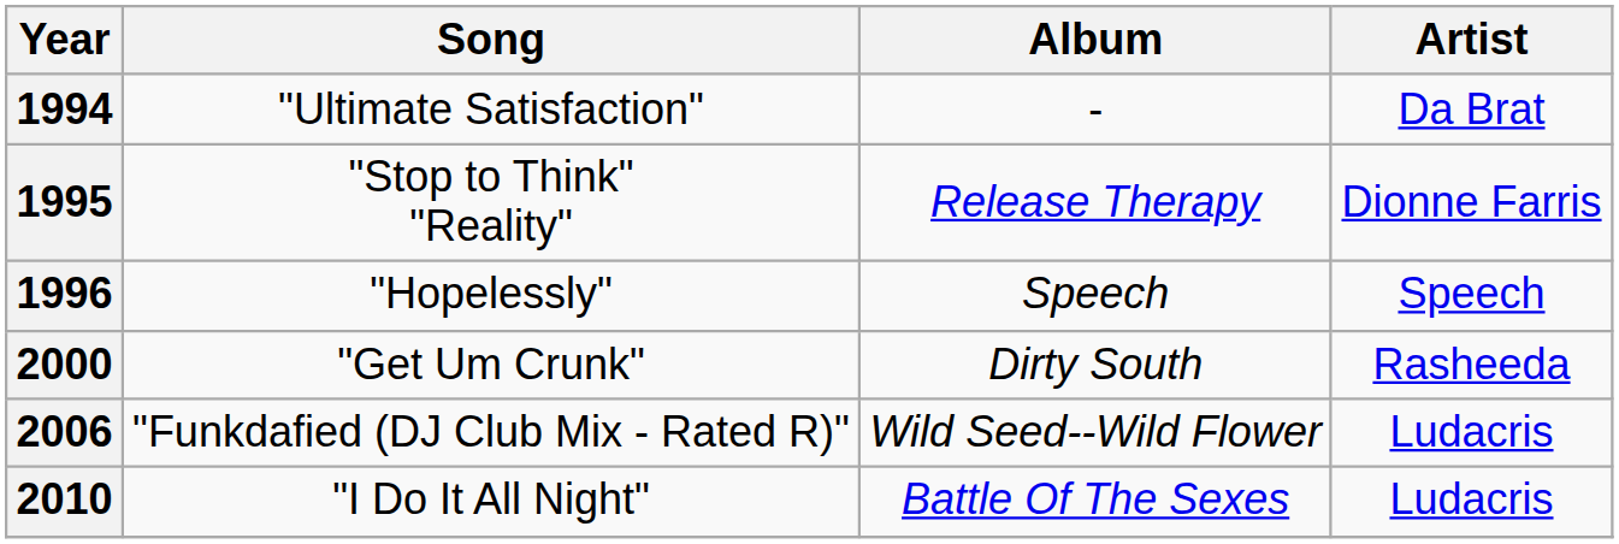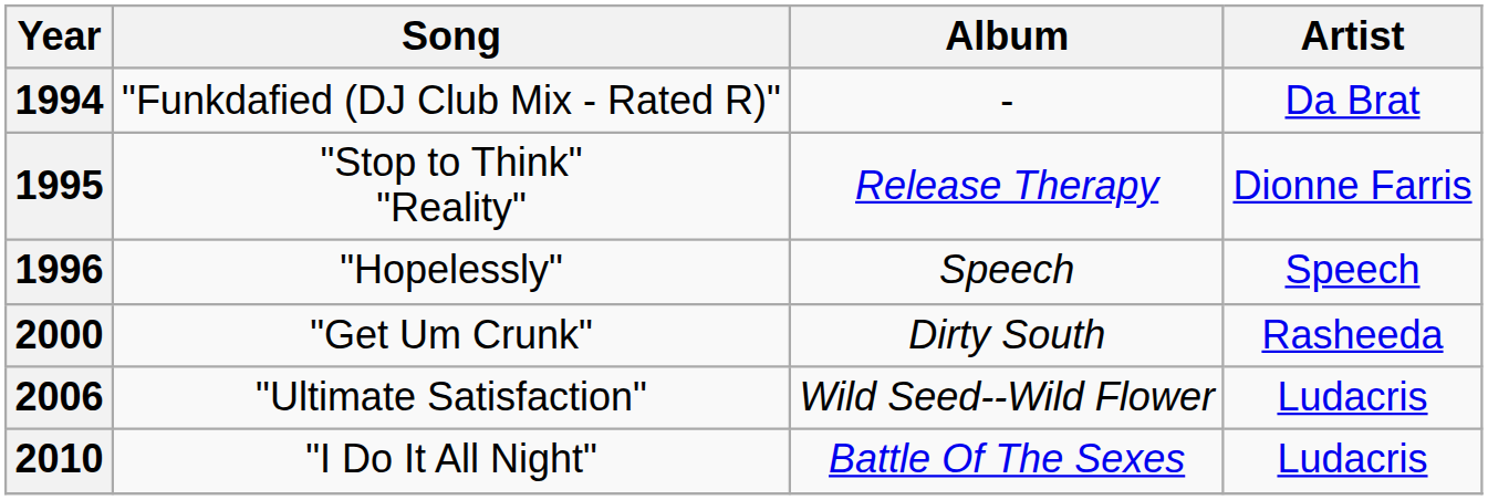1994 | Song: "Ultimate Satisfaction" -> "Funkdafied (DJ Club Mix - Rated R)"
2006 | Song: "Funkdafied (DJ Club Mix - Rated R)" -> "Ultimate Satisfaction"
